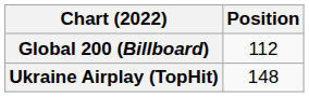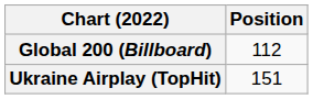Ukraine Airplay (TopHit) | Position: 148 -> 151
